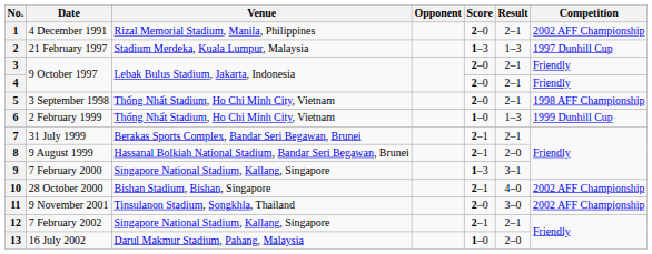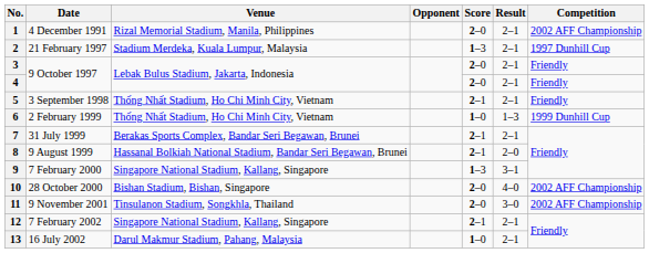2 | Result: 1–3 -> 2–1
5 | Score: 2–0 -> 2–1
5 | Competition: 1998 AFF Championship -> Friendly
10 | Score: 2–1 -> 2–0
13 | Result: 2–0 -> 2–1
